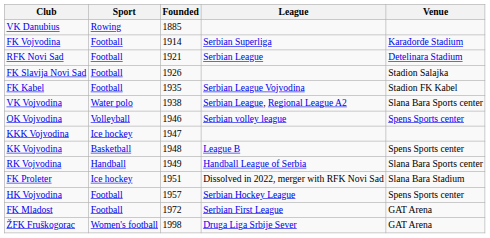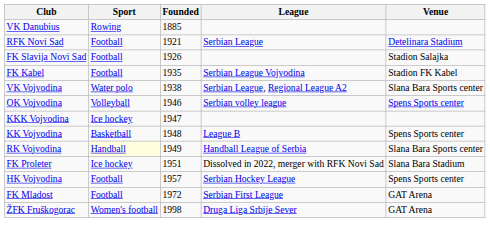- row: FK Vojvodina | Football | 1914 | Serbian Superliga | Karađorđe Stadium
RK Vojvodina | Sport: no background -> lightyellow background
